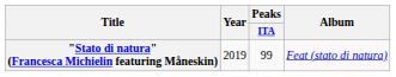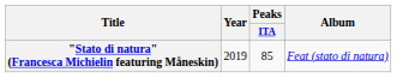"Stato di natura" (Francesca Michielin featuring Måneskin) | Peaks / ITA: 99 -> 85
